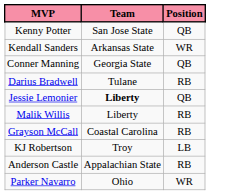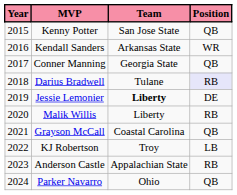+ column: Year | 2015 | 2016 | 2017 | 2018 | 2019 | 2020 | 2021 | 2022 | 2023 | 2024
Darius Bradwell | Position: no background -> lavender background
Jessie Lemonier | Position: QB -> DE
Grayson McCall | Position: RB -> QB
Parker Navarro | Position: WR -> QB
